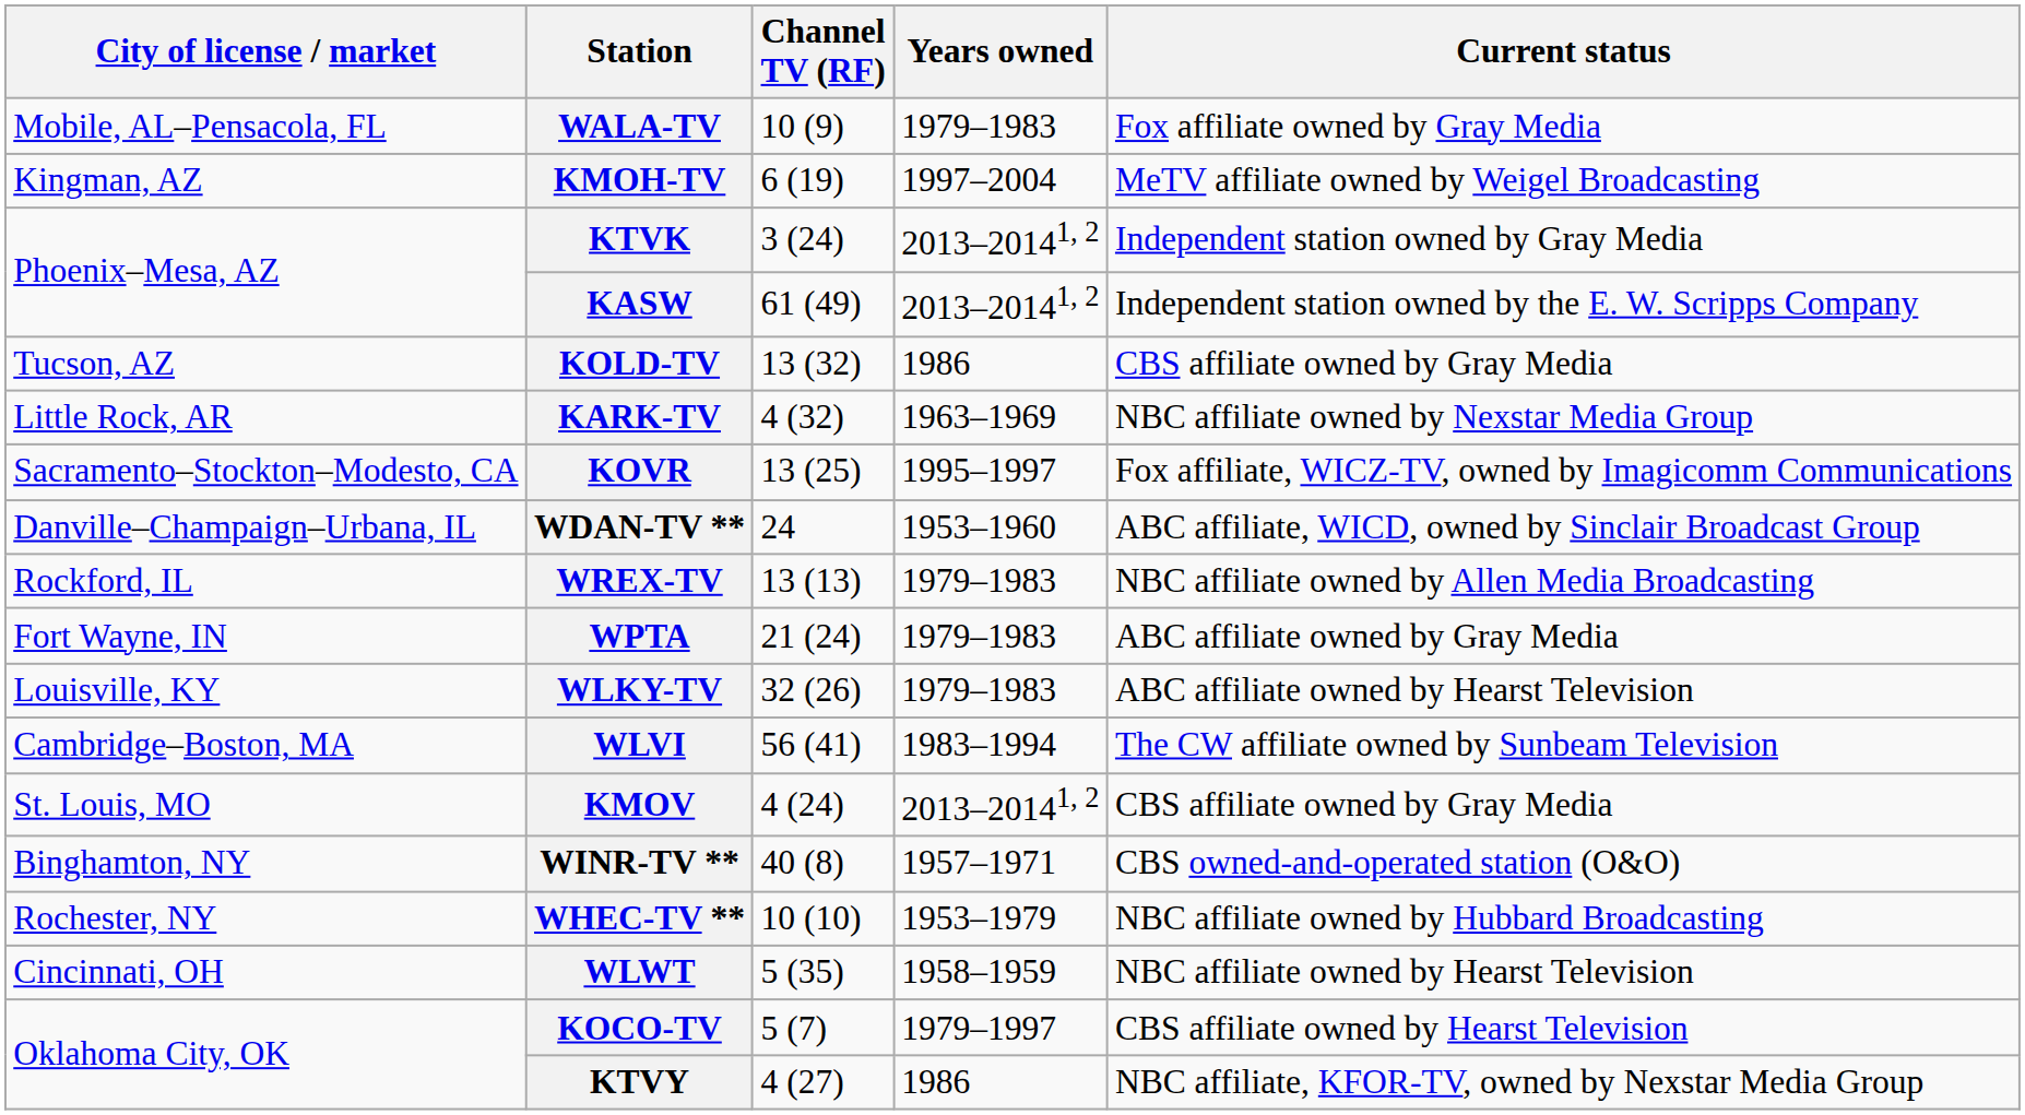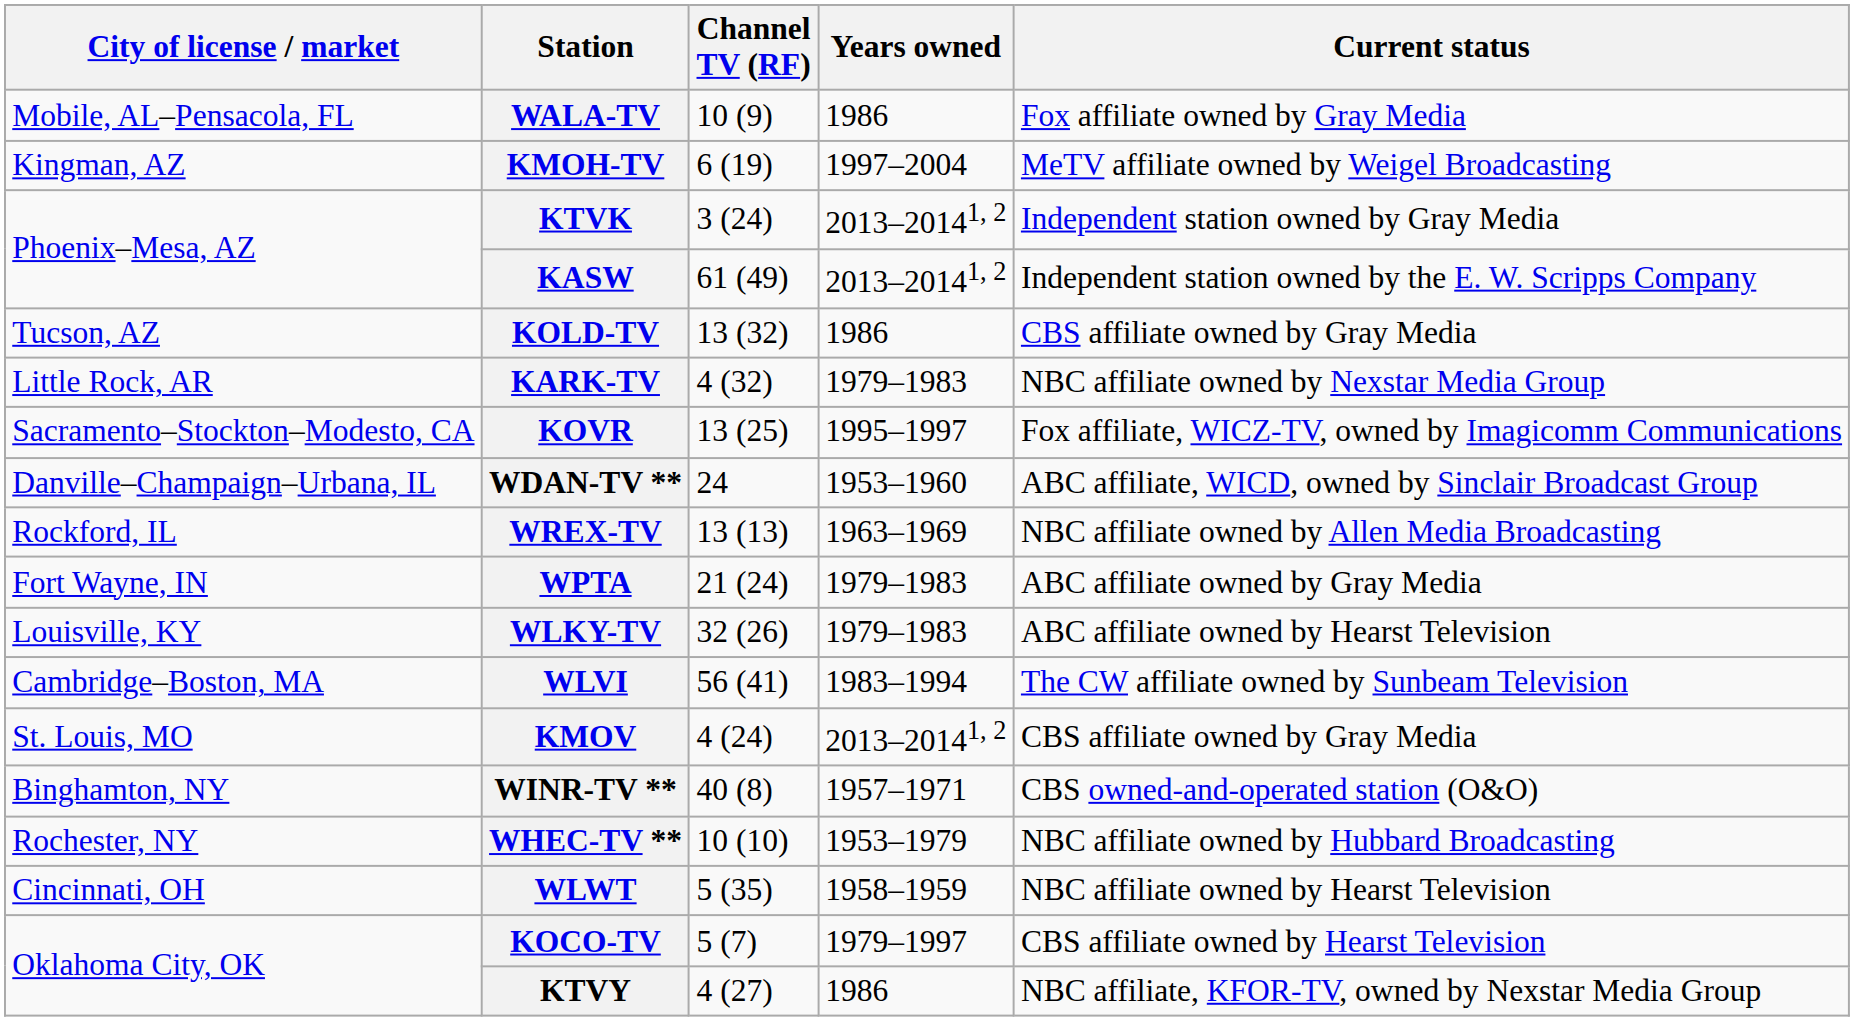WALA-TV | Years owned: 1979–1983 -> 1986
KARK-TV | Years owned: 1963–1969 -> 1979–1983
WREX-TV | Years owned: 1979–1983 -> 1963–1969
